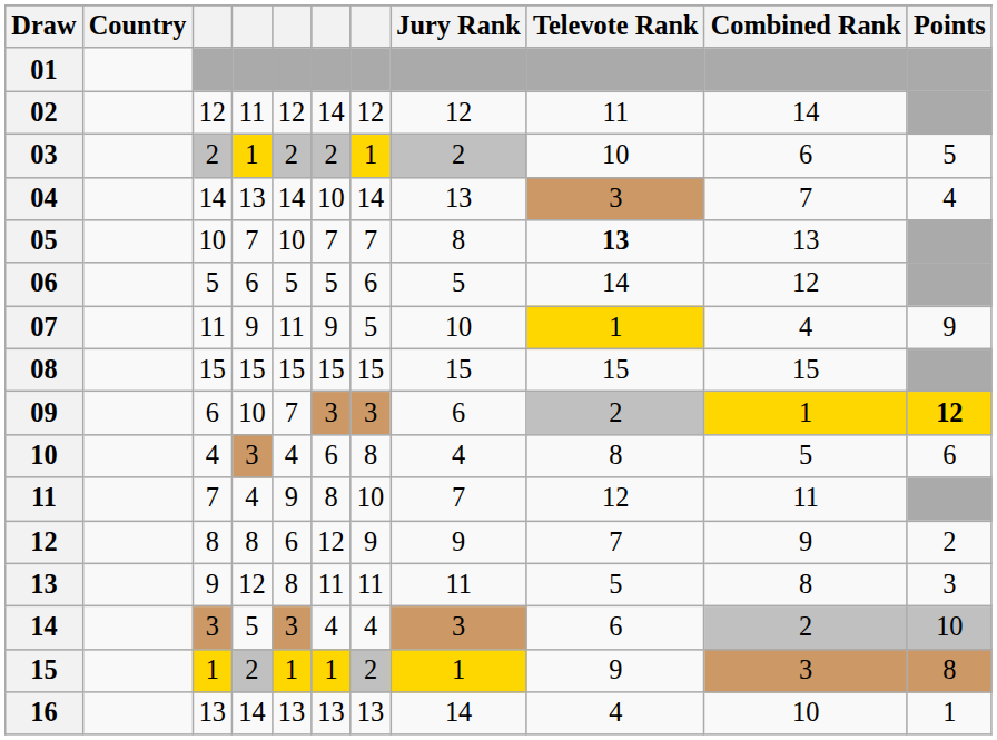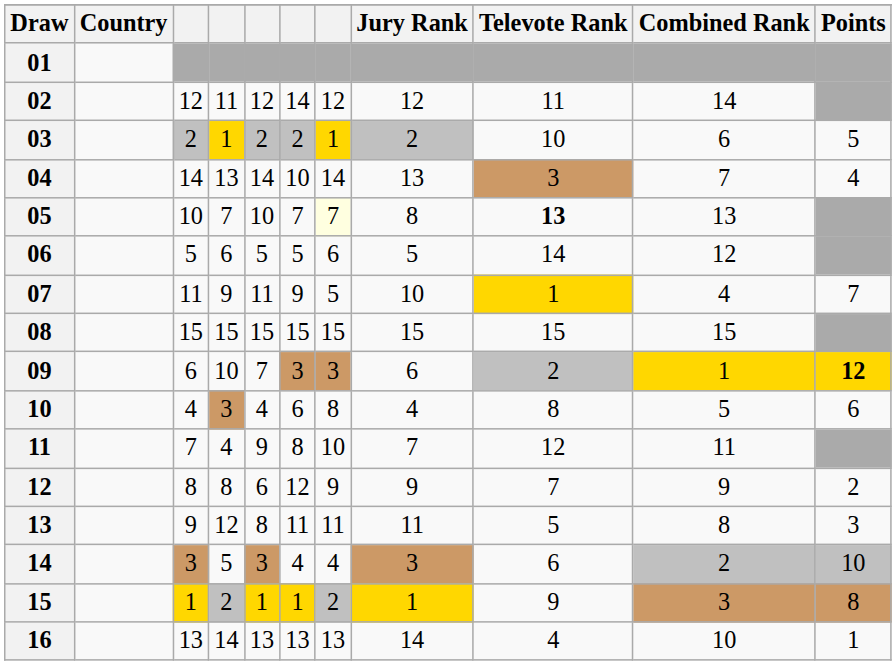05 | column 7: no background -> lightyellow background
07 | Points: 9 -> 7
